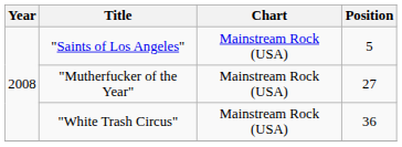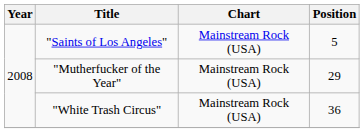"Mutherfucker of the Year" | Position: 27 -> 29
